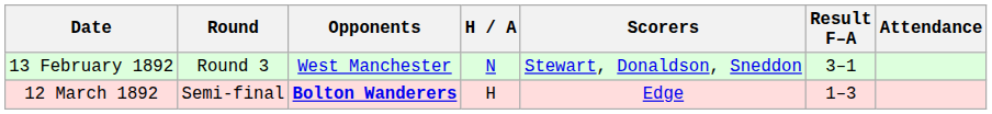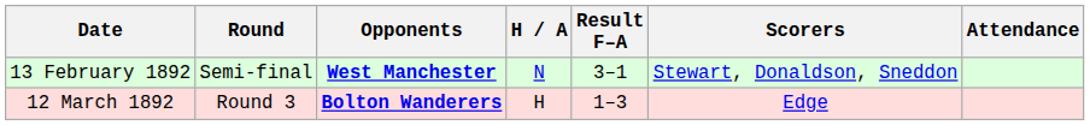columns swapped: Result F–A <-> Scorers
13 February 1892 | Round: Round 3 -> Semi-final
13 February 1892 | Opponents: normal -> bold
12 March 1892 | Round: Semi-final -> Round 3
